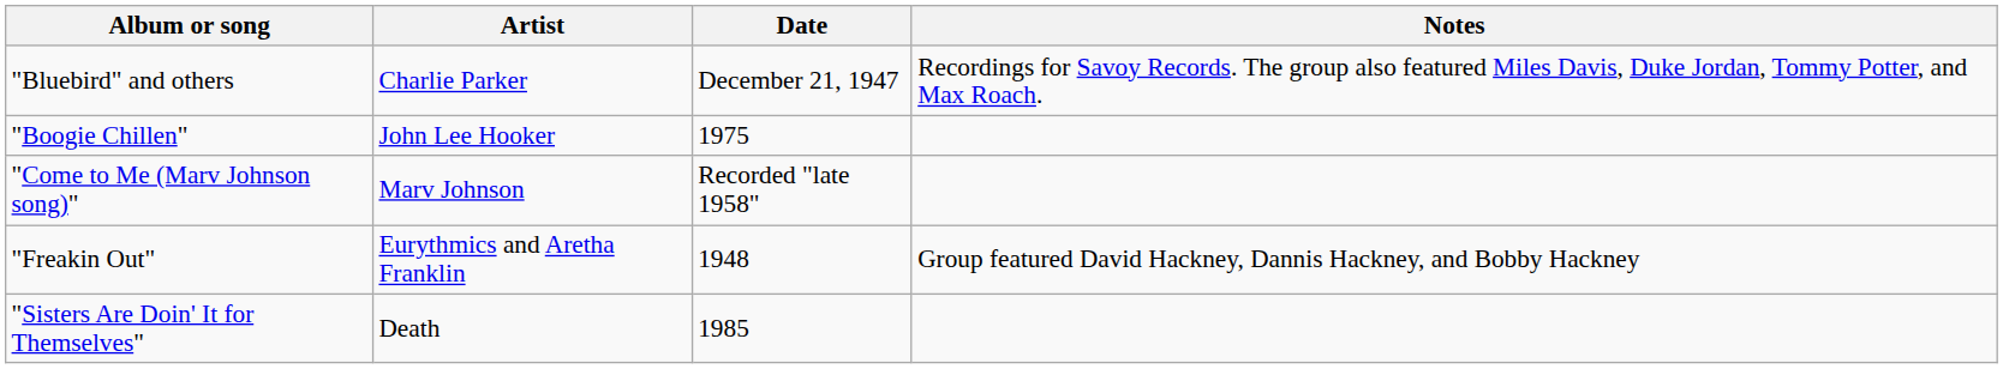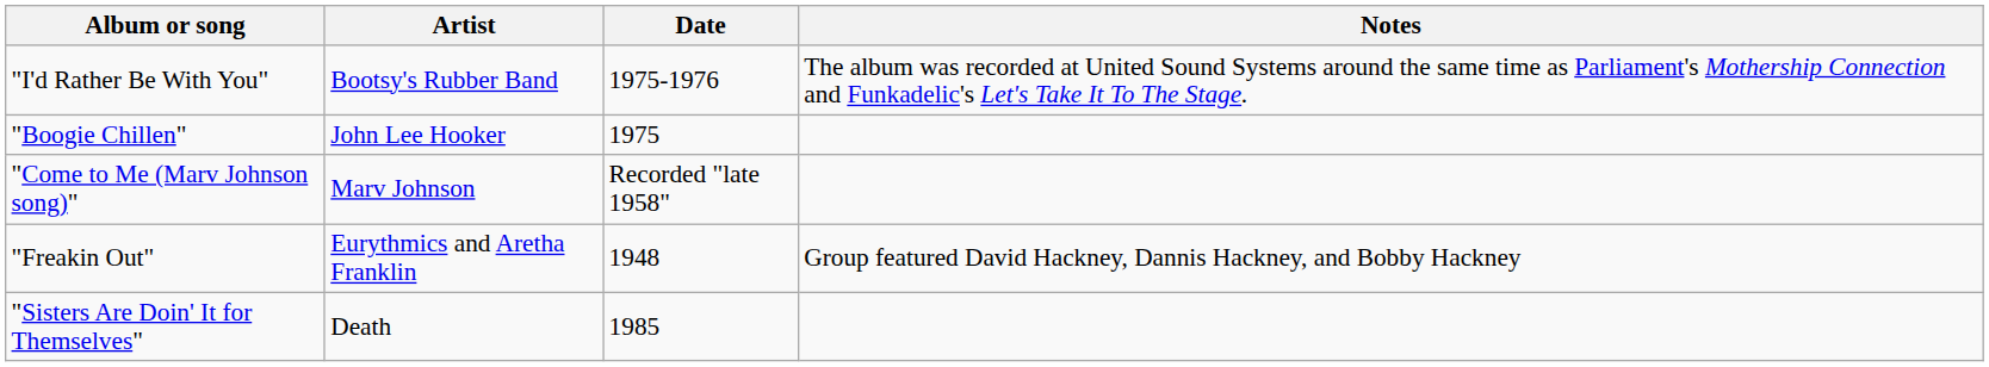+ row: "I'd Rather Be With You" | Bootsy's Rubber Band | 1975-1976 | The album was recorded at United Sound Systems around the same time as Parliament's Mothership Connection and Funkadelic's Let's Take It To The Stage.
- row: "Bluebird" and others | Charlie Parker | December 21, 1947 | Recordings for Savoy Records. The group also featured Miles Davis, Duke Jordan, Tommy Potter, and Max Roach.
